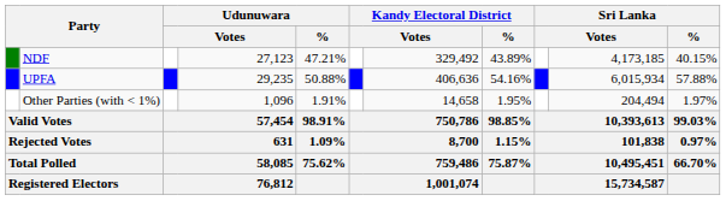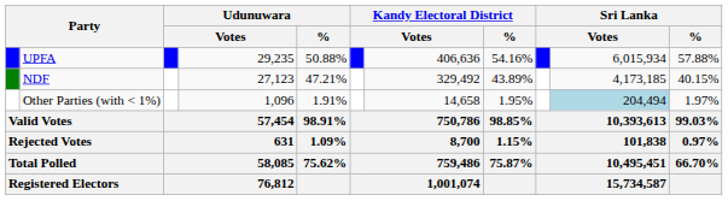rows swapped: UPFA <-> NDF
Other Parties (with < 1%) | column 10: no background -> lightblue background
